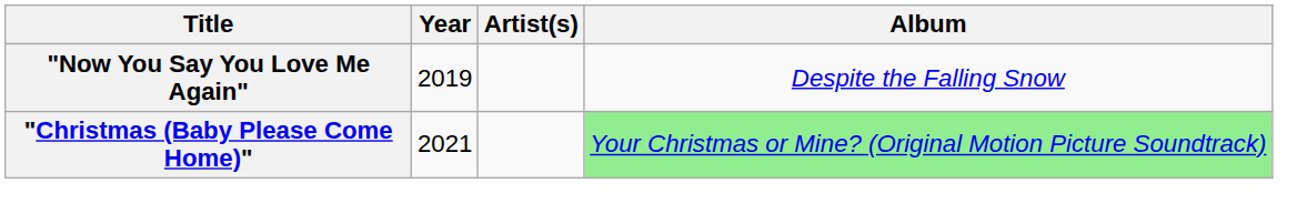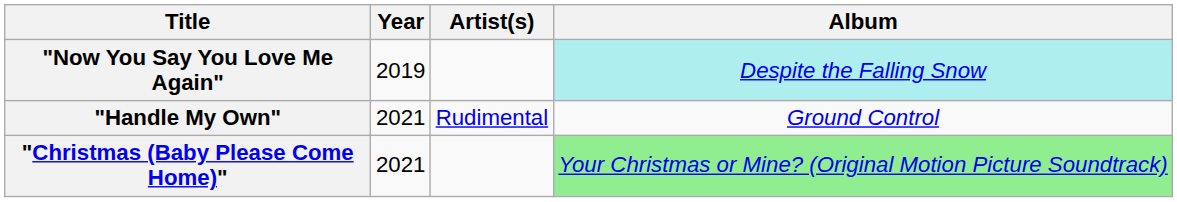"Now You Say You Love Me Again" | Album: no background -> paleturquoise background
+ row: "Handle My Own" | 2021 | Rudimental | Ground Control
